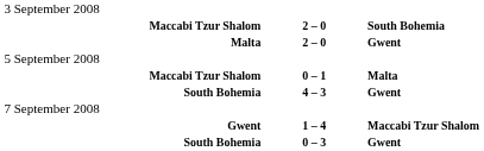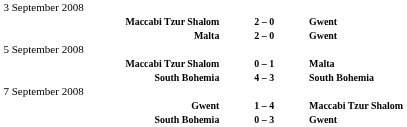Maccabi Tzur Shalom / 2 – 0 | column 3: South Bohemia -> Gwent
South Bohemia / 4 – 3 | column 3: Gwent -> South Bohemia
